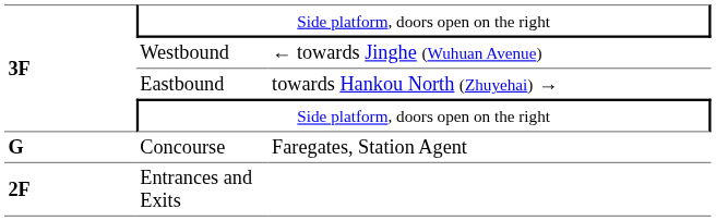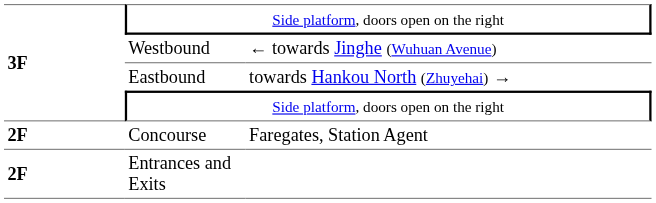Concourse | column 1: G -> 2F
